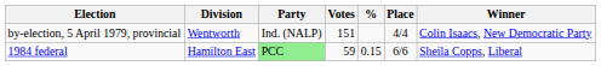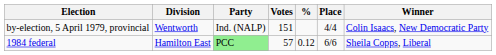1984 federal | Votes: 59 -> 57
1984 federal | %: 0.15 -> 0.12
